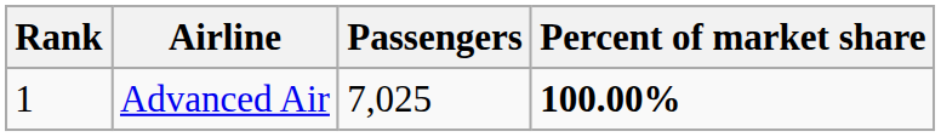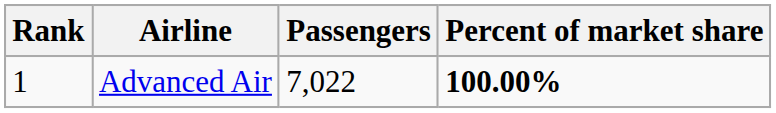Advanced Air | Passengers: 7,025 -> 7,022
